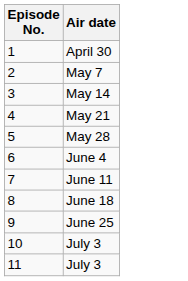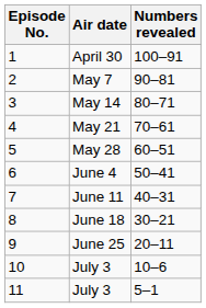+ column: Numbers revealed | 100–91 | 90–81 | 80–71 | 70–61 | 60–51 | 50–41 | 40–31 | 30–21 | 20–11 | 10–6 | 5–1
